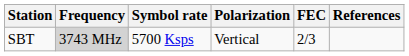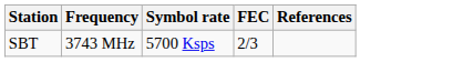- column: Polarization | Vertical
SBT | Frequency: lightgrey background -> no background
